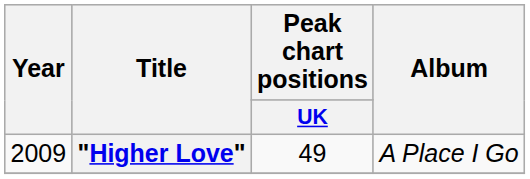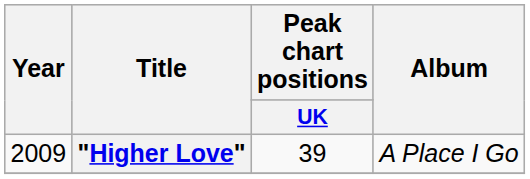"Higher Love" | Peak chart positions / UK: 49 -> 39
